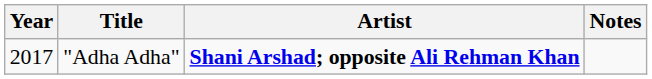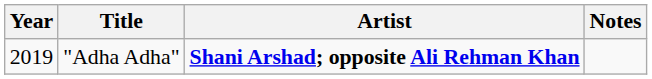"Adha Adha" | Year: 2017 -> 2019
